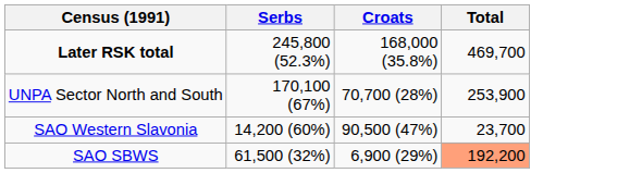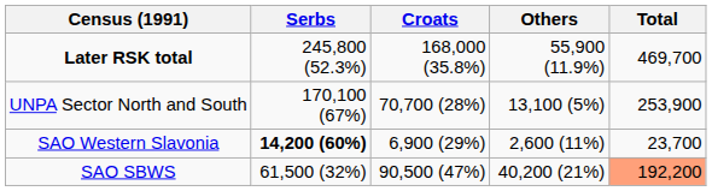+ column: Others | 55,900 (11.9%) | 13,100 (5%) | 2,600 (11%) | 40,200 (21%)
SAO Western Slavonia | Serbs: normal -> bold
SAO Western Slavonia | Croats: 90,500 (47%) -> 6,900 (29%)
SAO SBWS | Croats: 6,900 (29%) -> 90,500 (47%)
